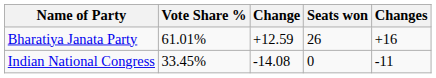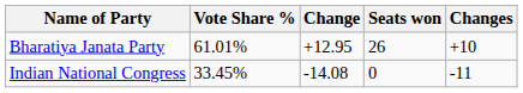Bharatiya Janata Party | Change: +12.59 -> +12.95
Bharatiya Janata Party | Changes: +16 -> +10
